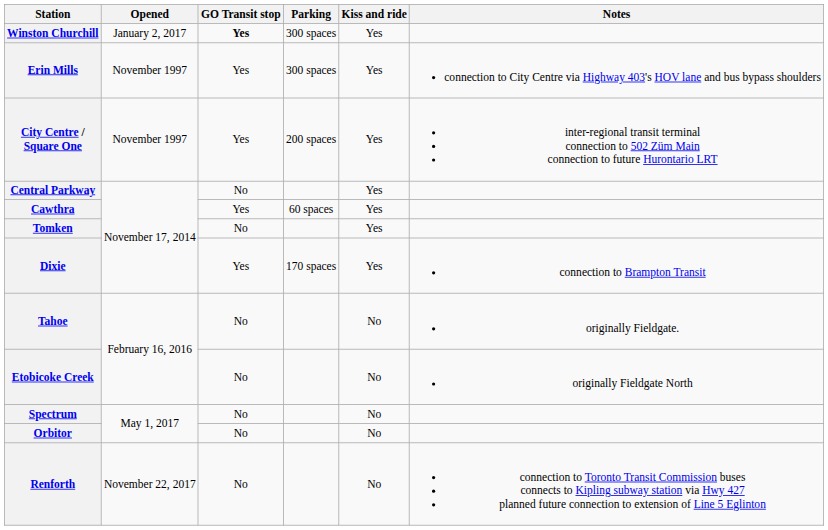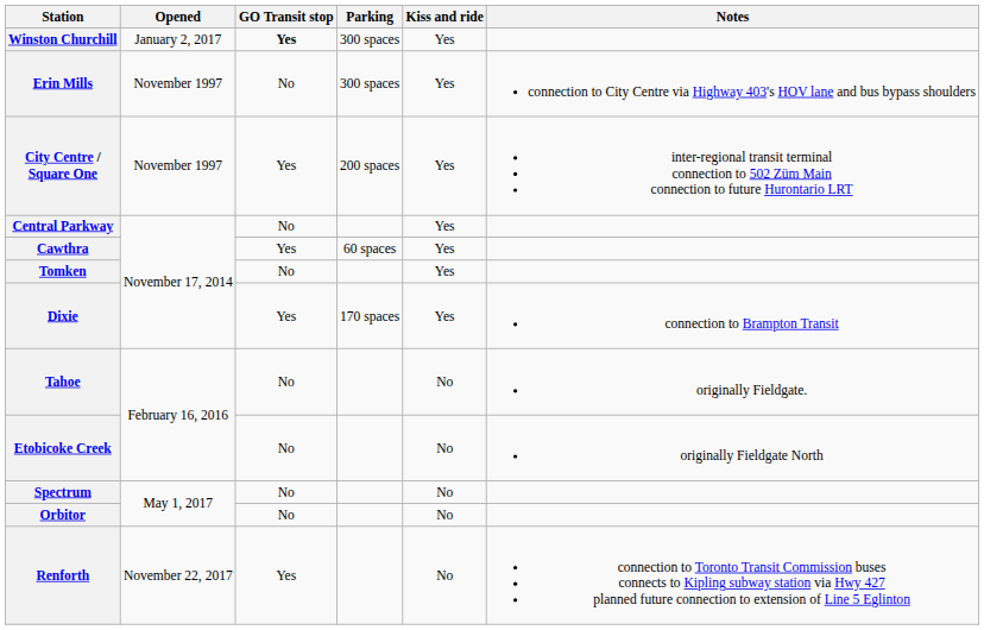Erin Mills | GO Transit stop: Yes -> No
Renforth | GO Transit stop: No -> Yes
